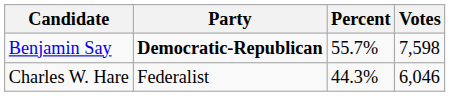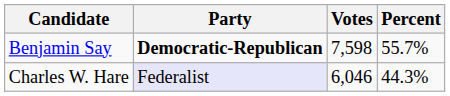columns swapped: Votes <-> Percent
Charles W. Hare | Party: no background -> lavender background
